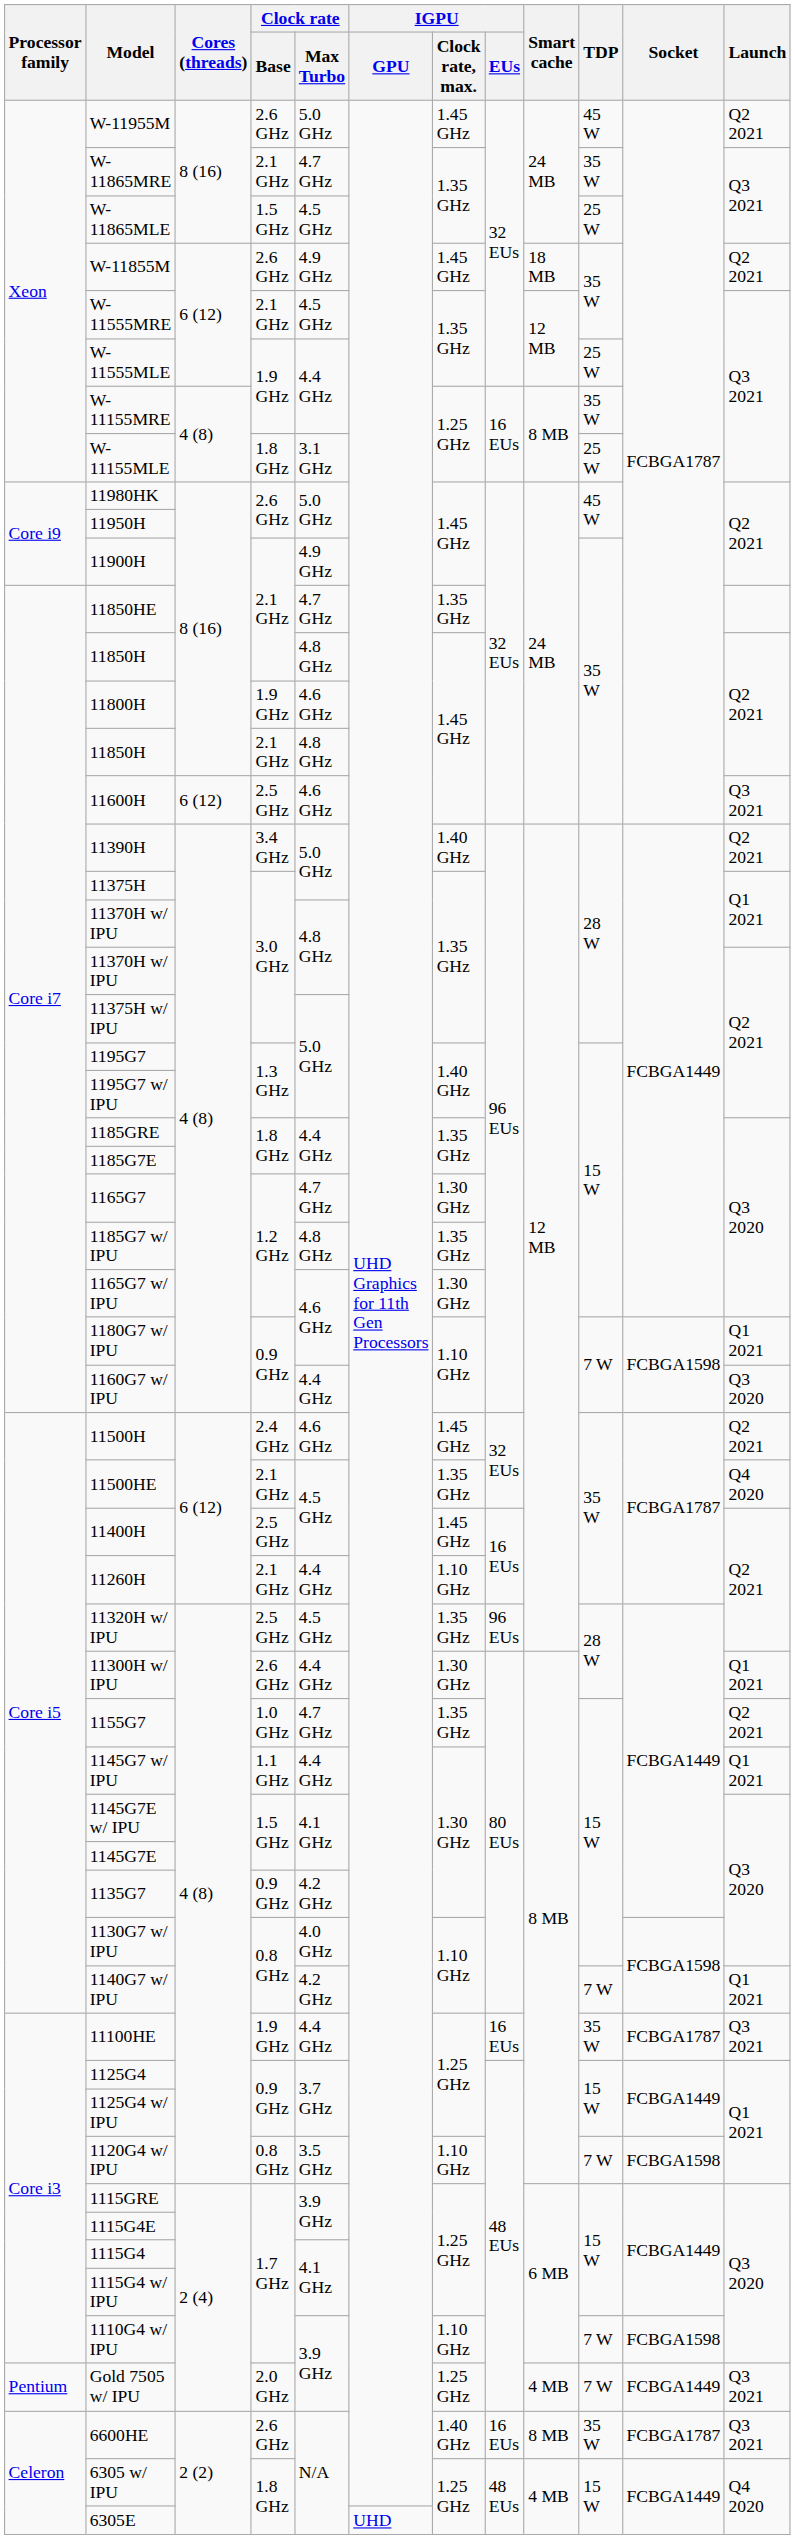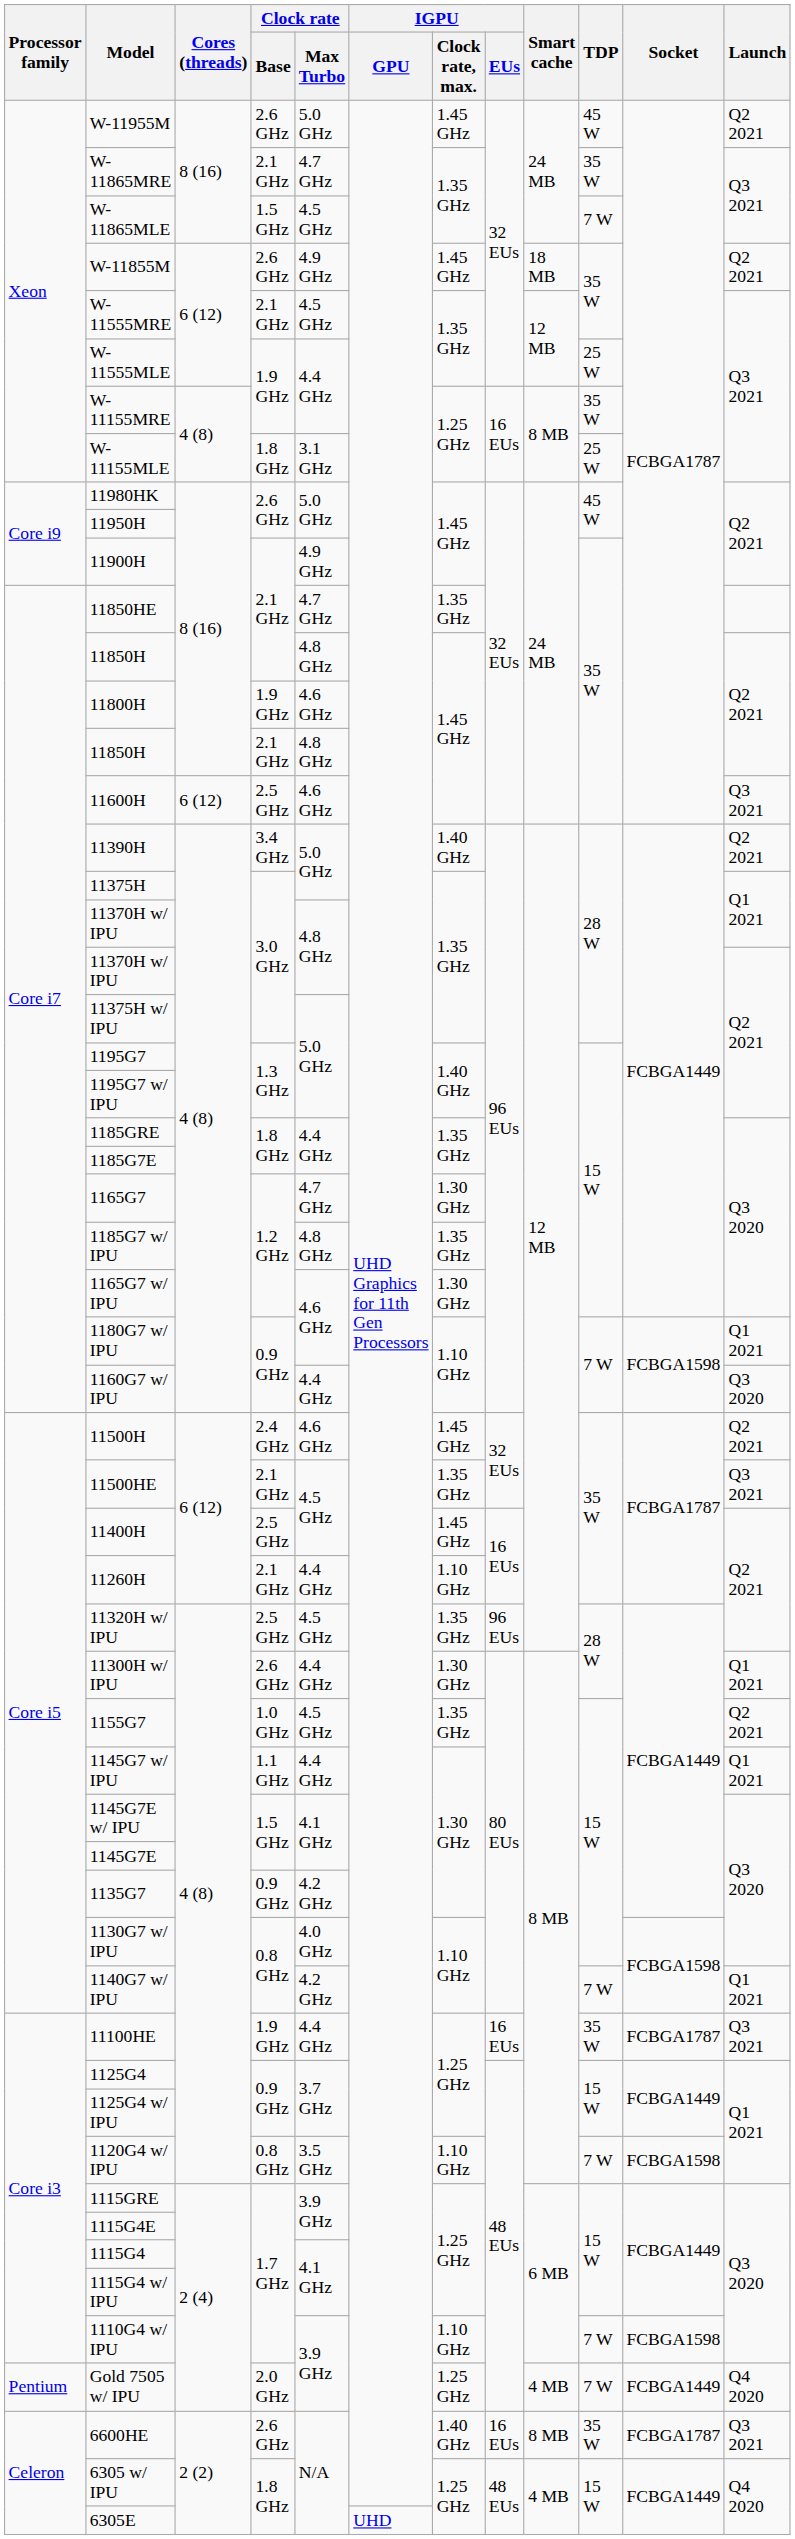W-11865MLE | TDP: 25 W -> 7 W
11500HE | Launch: Q4 2020 -> Q3 2021
1155G7 | Clock rate / Max Turbo: 4.7 GHz -> 4.5 GHz
Gold 7505 w/ IPU | Launch: Q3 2021 -> Q4 2020
